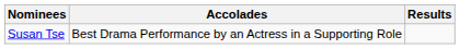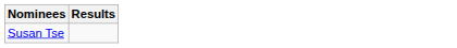- column: Accolades | Best Drama Performance by an Actress in a Supporting Role
